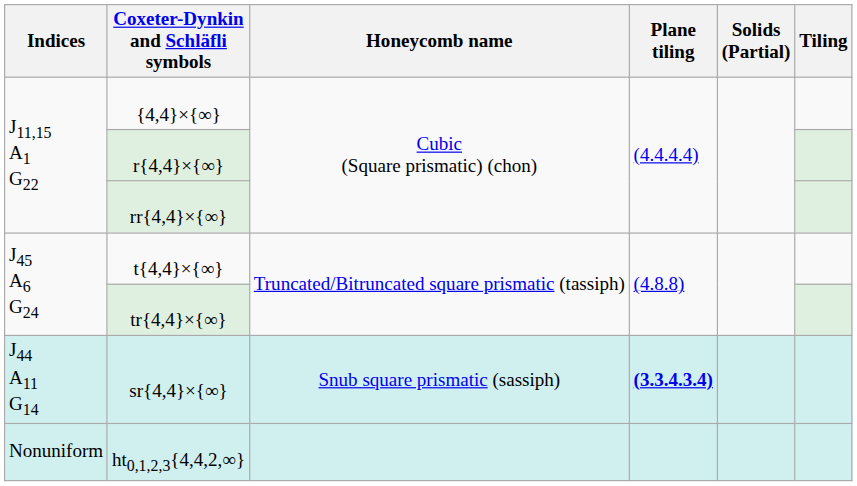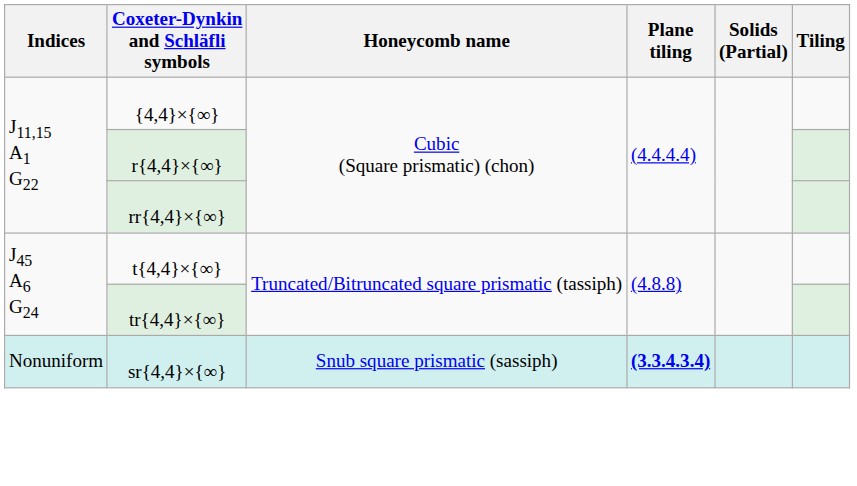sr{4,4}×{∞} | Indices: J44 A11 G14 -> Nonuniform
- row: Nonuniform | ht0,1,2,3{4,4,2,∞}
